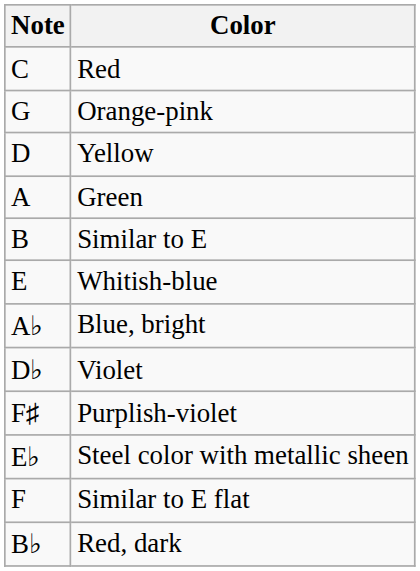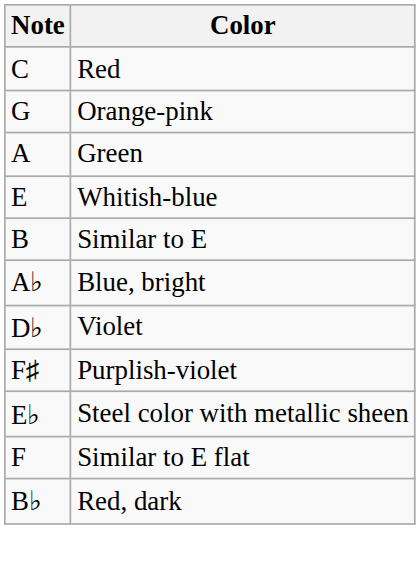- row: D | Yellow
rows swapped: Whitish-blue <-> Similar to E
